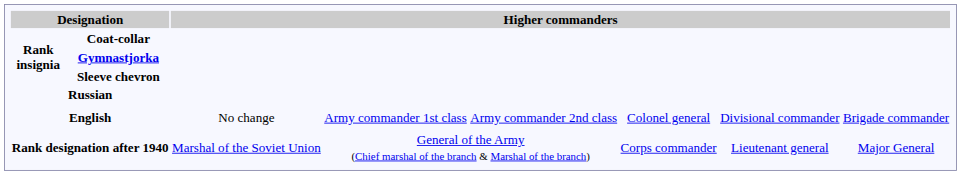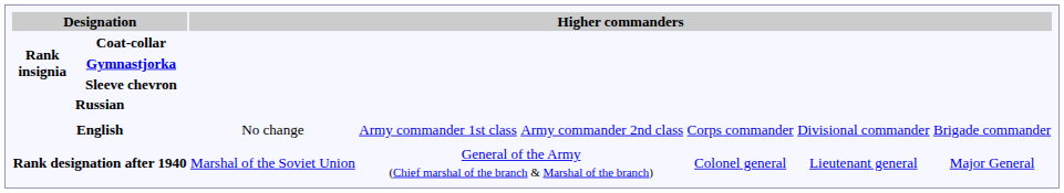English | column 6: Colonel general -> Corps commander
Rank designation after 1940 | column 6: Corps commander -> Colonel general
